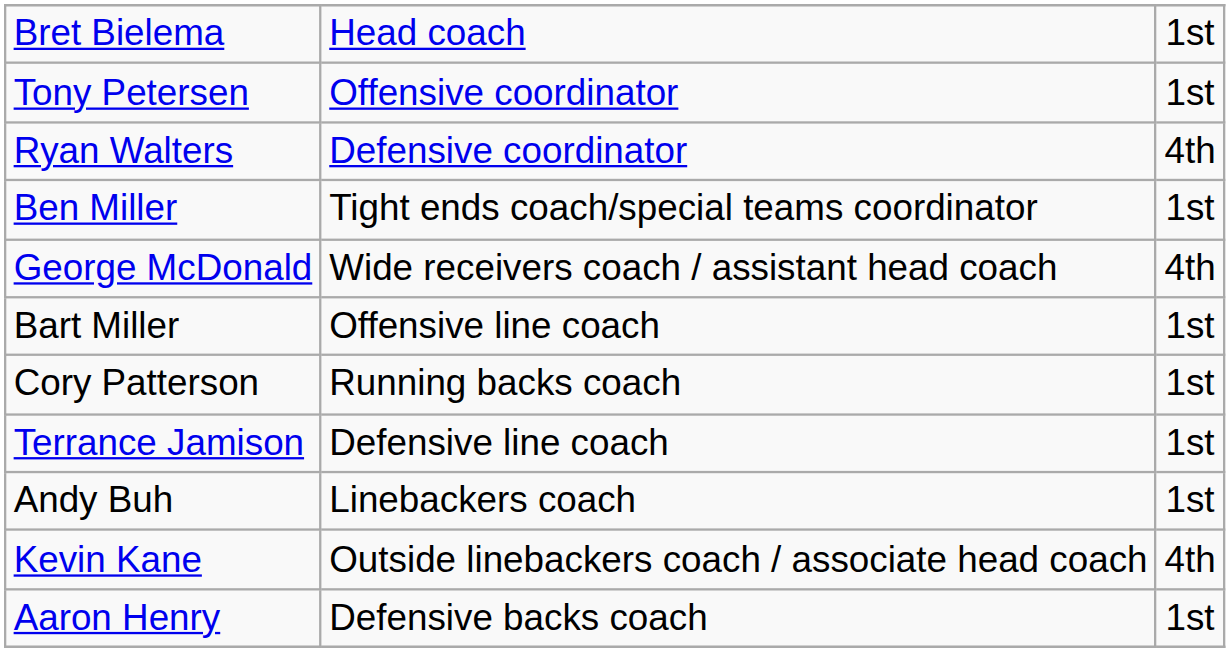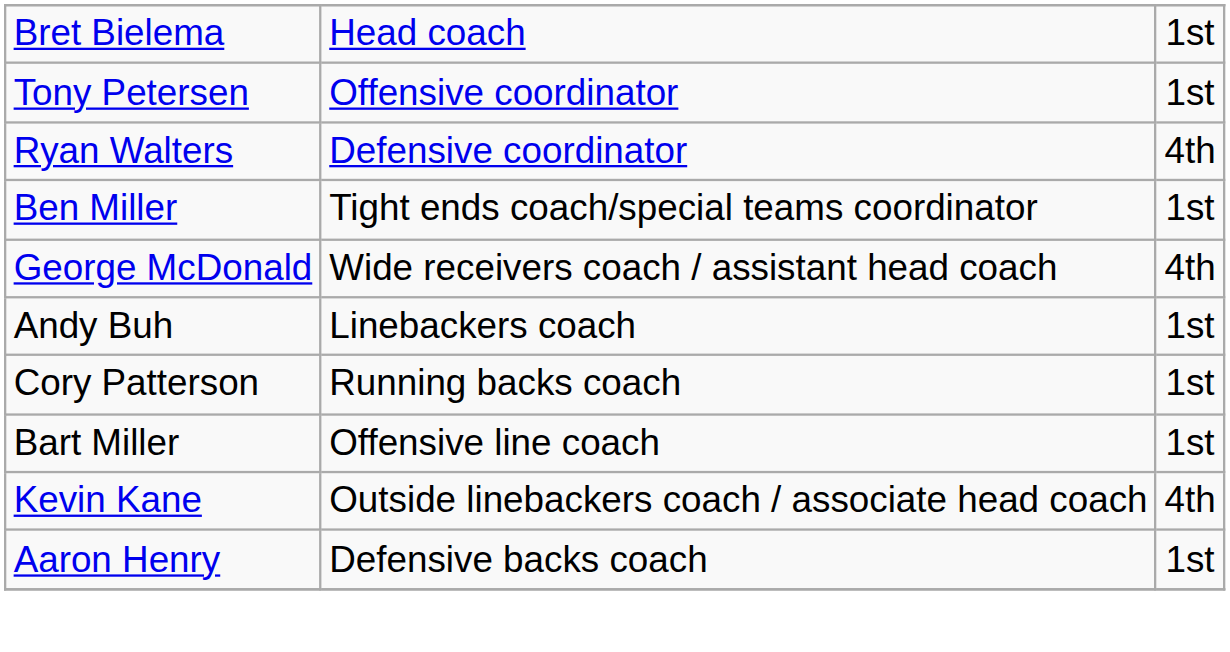rows swapped: Bart Miller <-> Andy Buh
- row: Terrance Jamison | Defensive line coach | 1st
